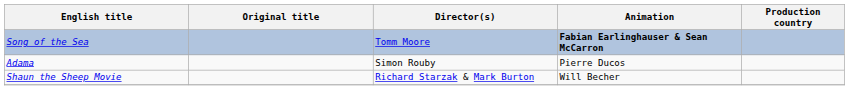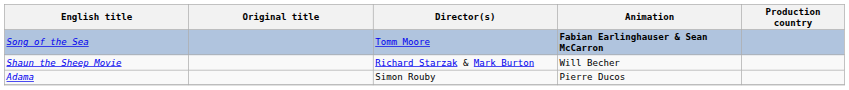rows swapped: Adama <-> Shaun the Sheep Movie
